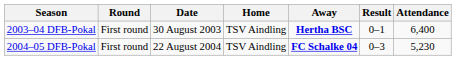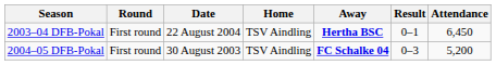2003–04 DFB-Pokal | Date: 30 August 2003 -> 22 August 2004
2003–04 DFB-Pokal | Attendance: 6,400 -> 6,450
2004–05 DFB-Pokal | Date: 22 August 2004 -> 30 August 2003
2004–05 DFB-Pokal | Attendance: 5,230 -> 5,200
